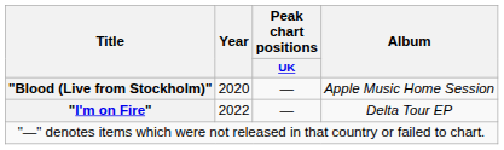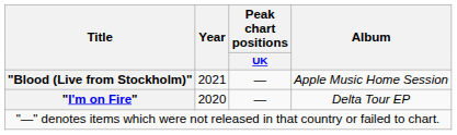"Blood (Live from Stockholm)" | Year: 2020 -> 2021
"I'm on Fire" | Year: 2022 -> 2020
